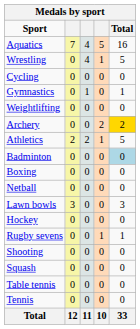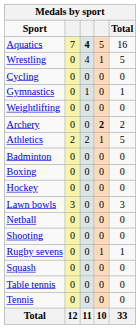Aquatics | column 3: normal -> bold
Archery | column 4: normal -> bold
Archery | Total: gold background -> no background
Badminton | Total: lightblue background -> no background
rows swapped: Hockey <-> Netball
rows swapped: Rugby sevens <-> Shooting
